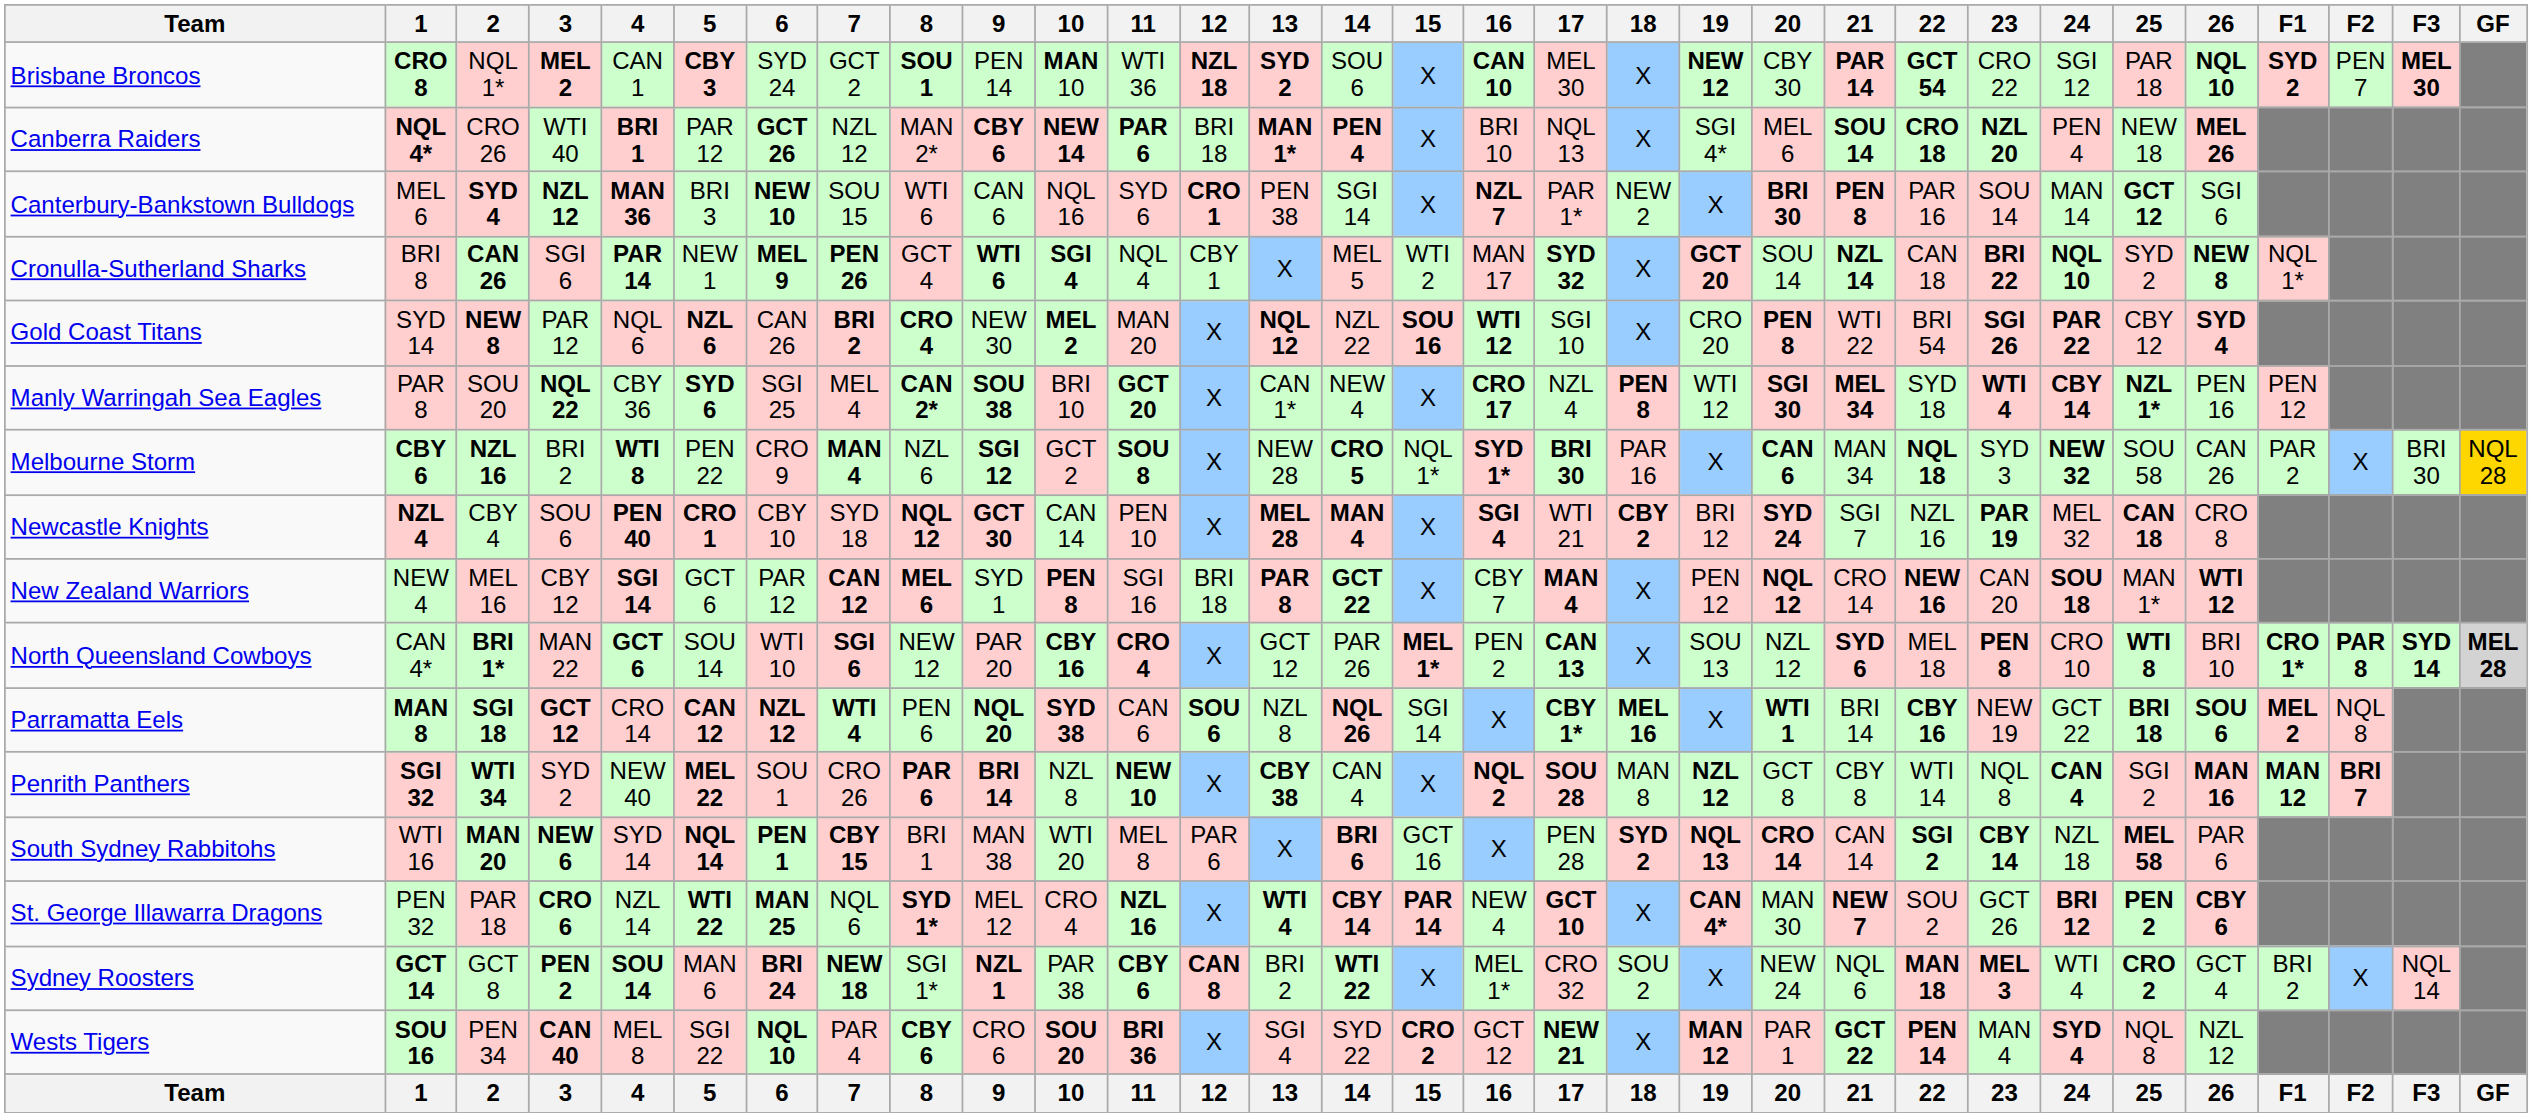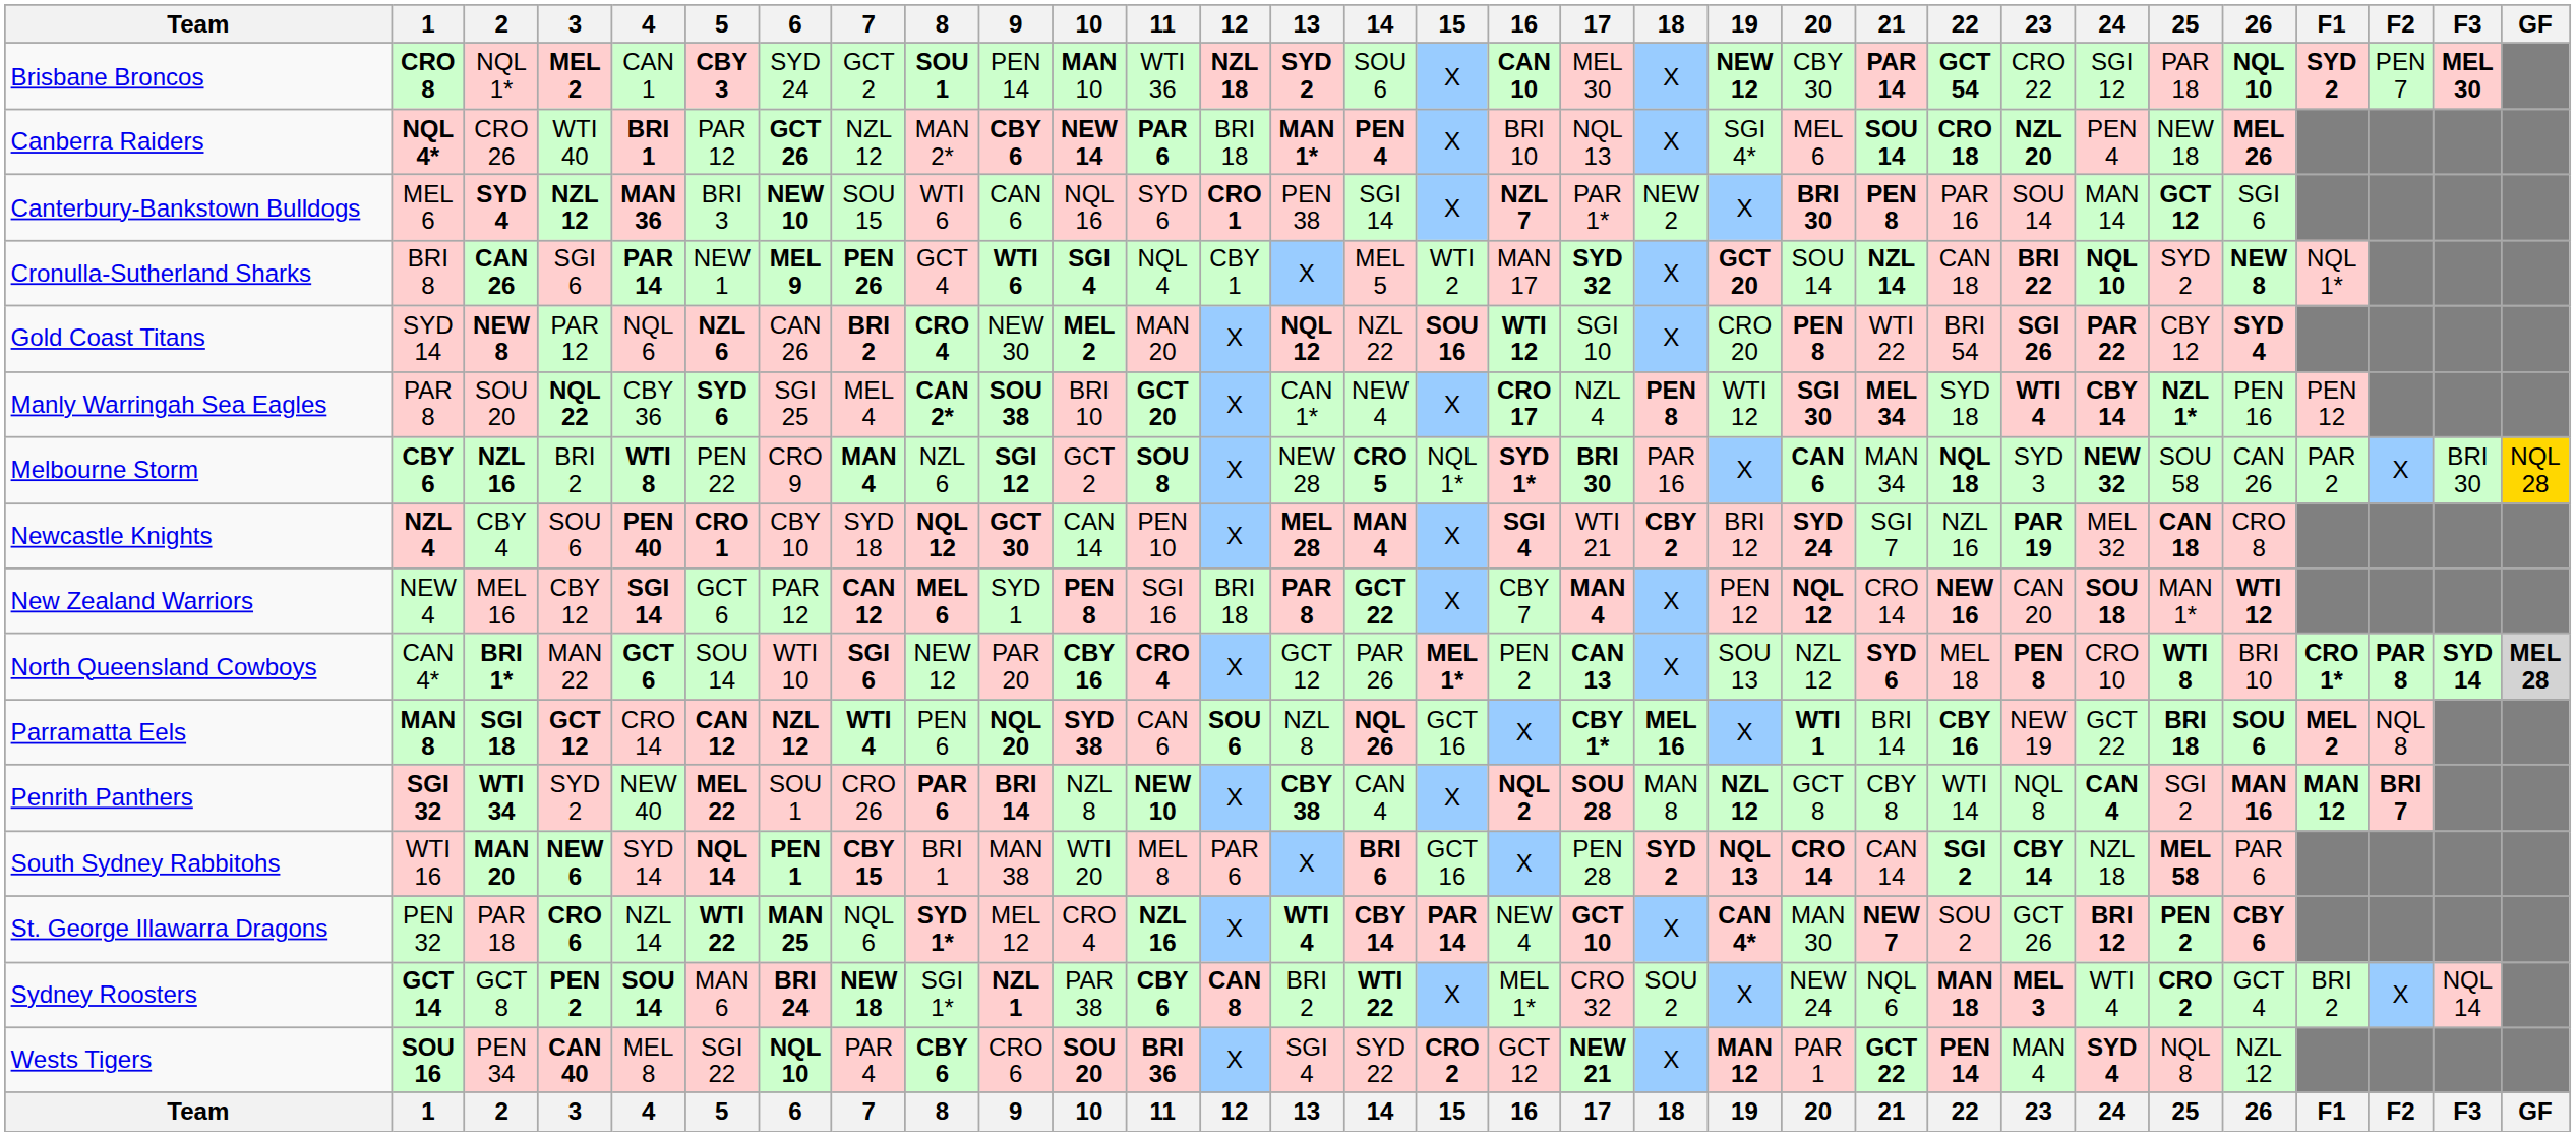Parramatta Eels | 15: SGI 14 -> GCT 16
